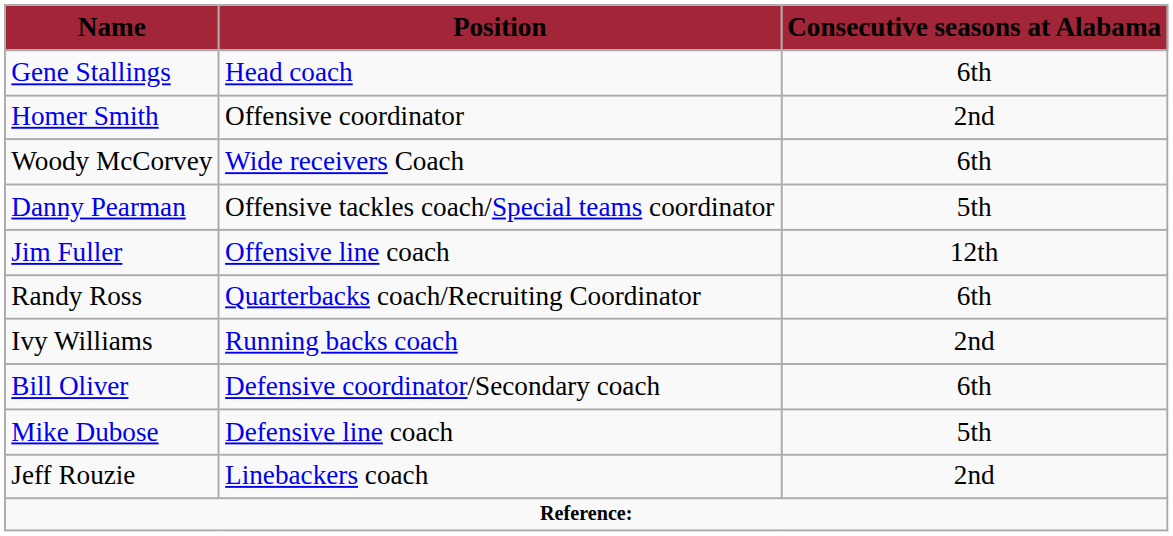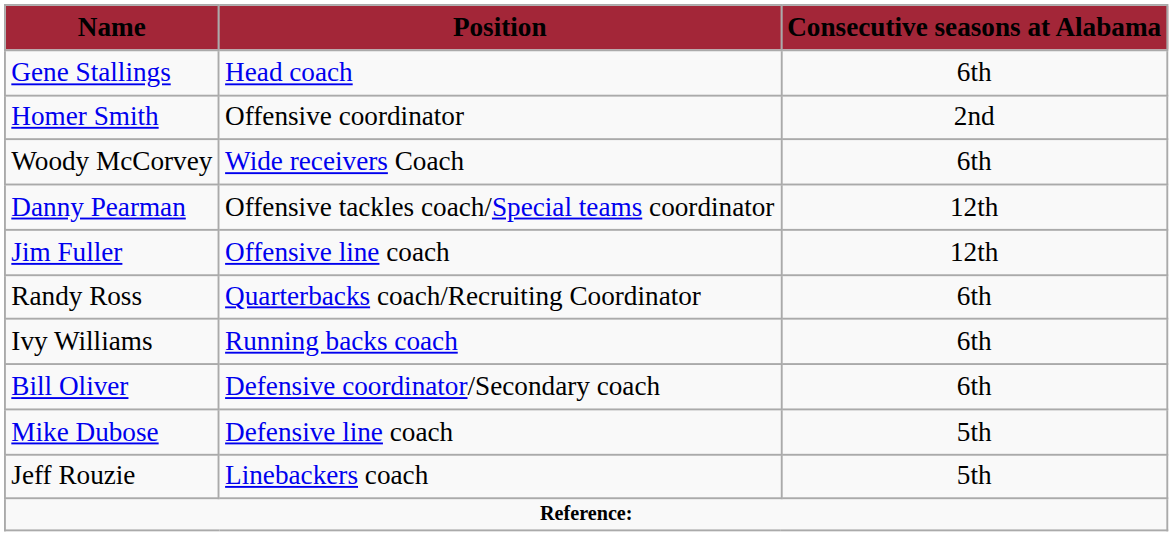Danny Pearman | Consecutive seasons at Alabama: 5th -> 12th
Ivy Williams | Consecutive seasons at Alabama: 2nd -> 6th
Jeff Rouzie | Consecutive seasons at Alabama: 2nd -> 5th
